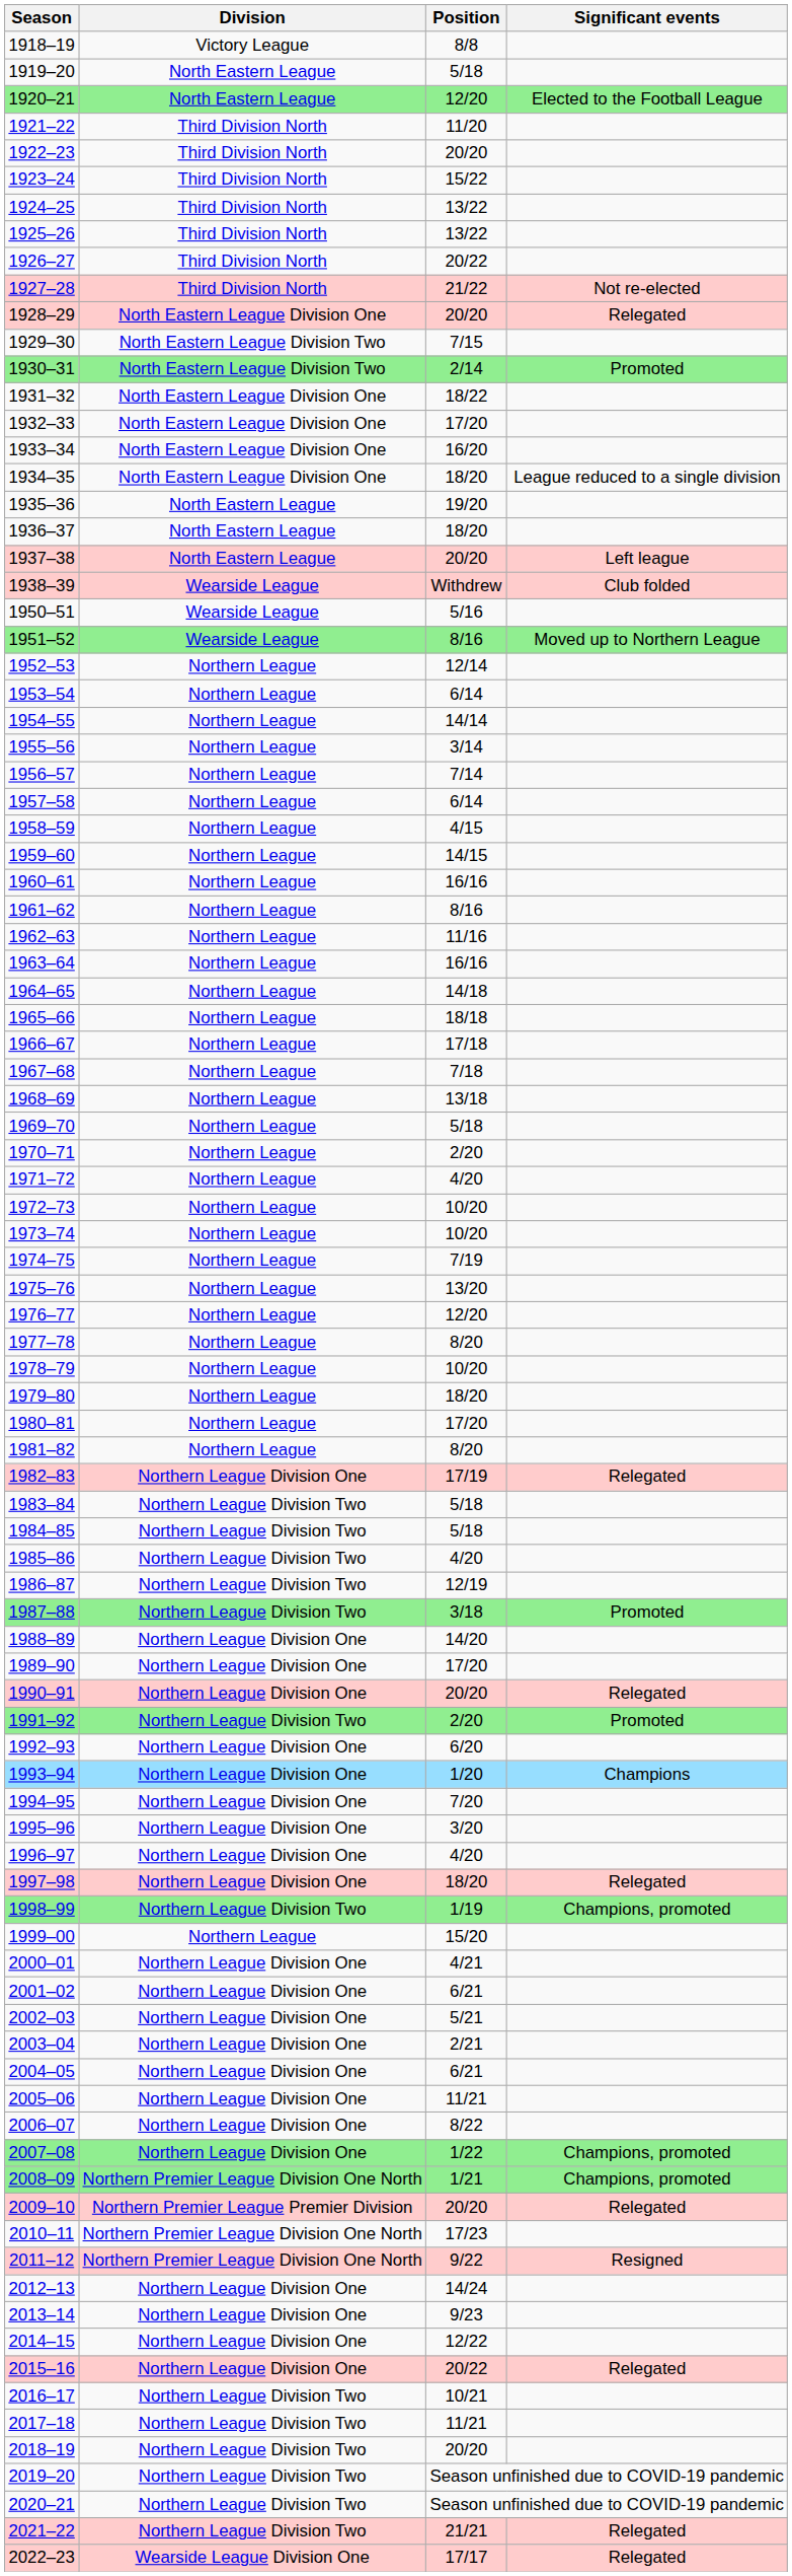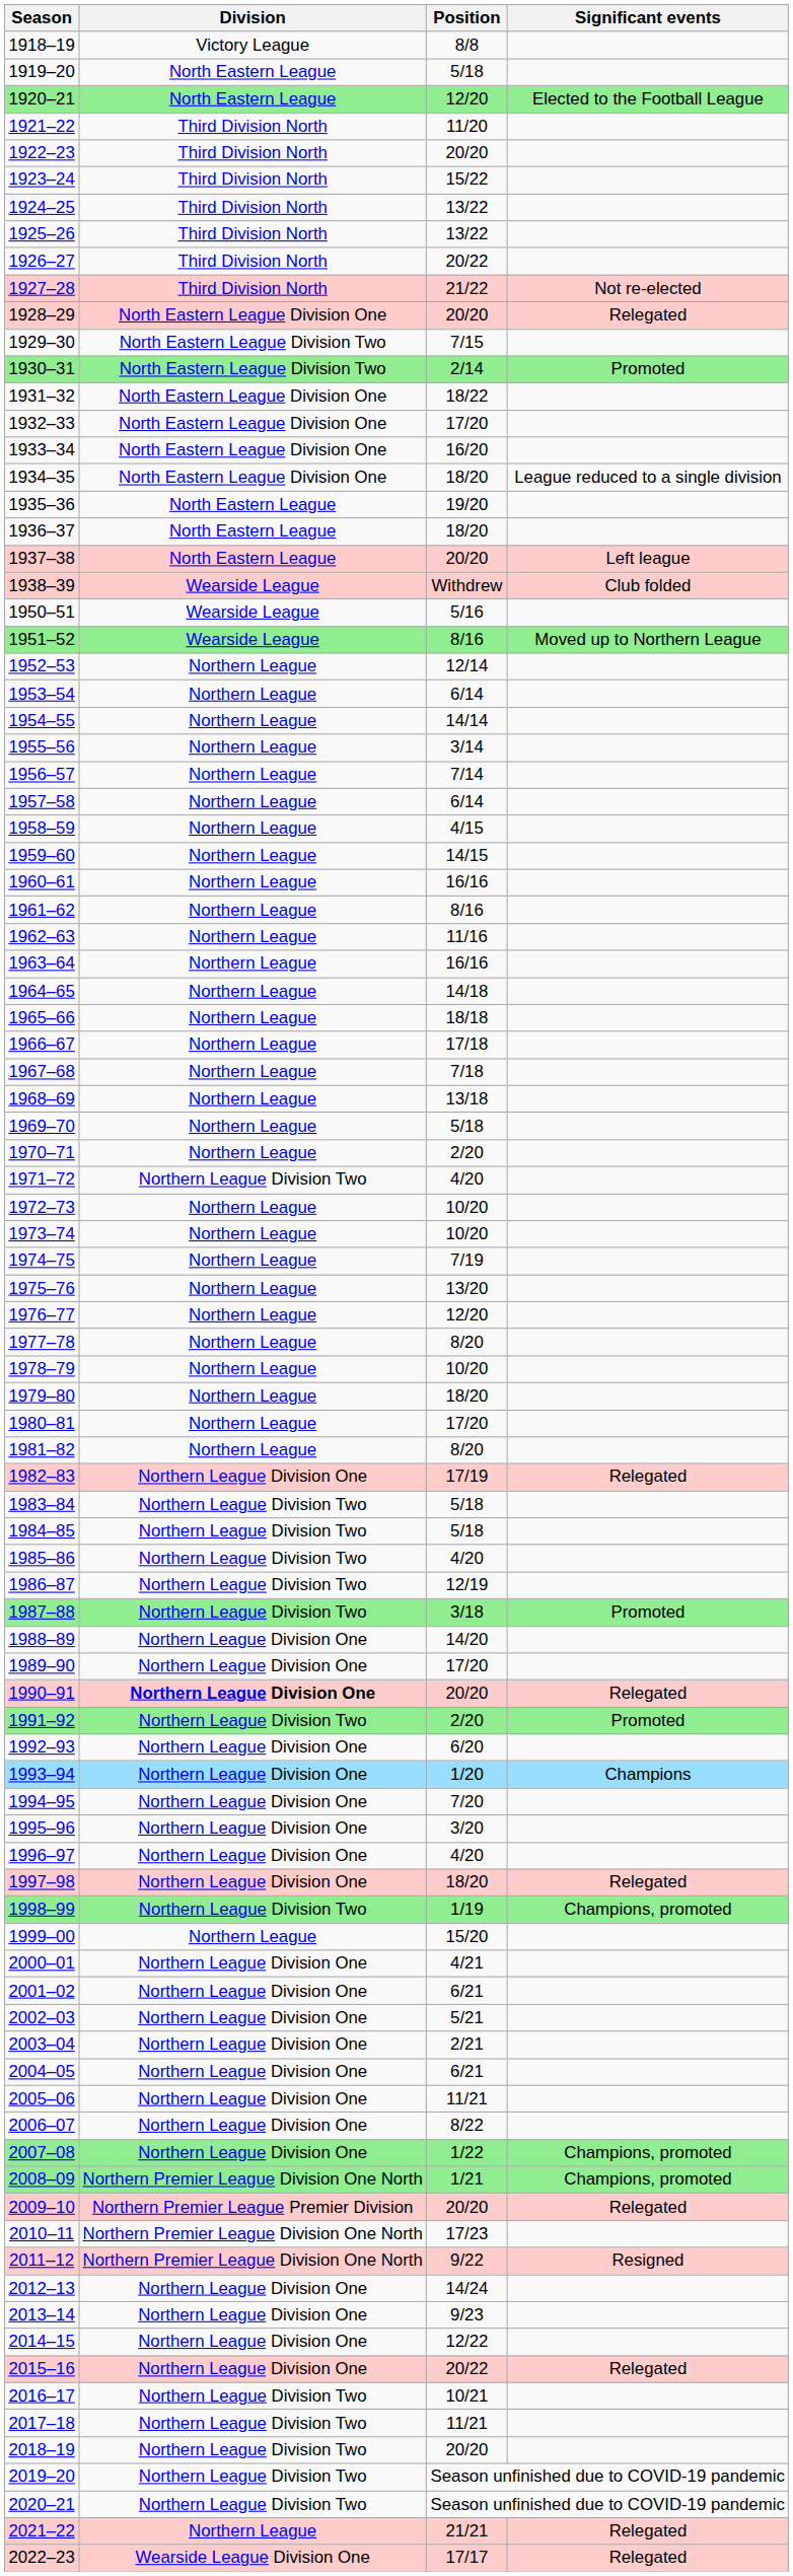1971–72 | Division: Northern League -> Northern League Division Two
1990–91 | Division: normal -> bold
2021–22 | Division: Northern League Division Two -> Northern League
